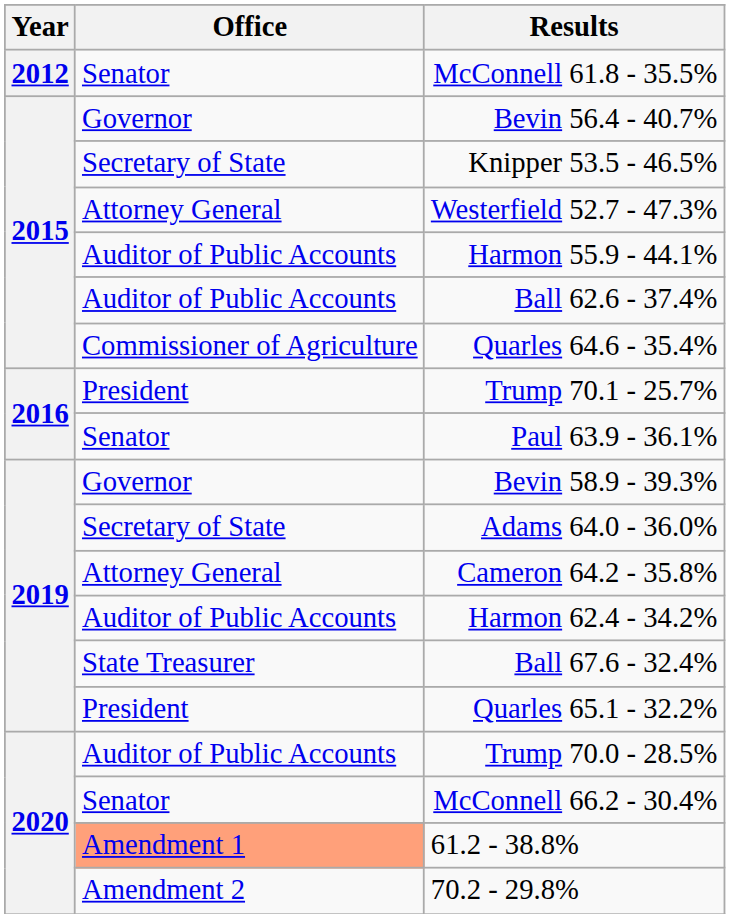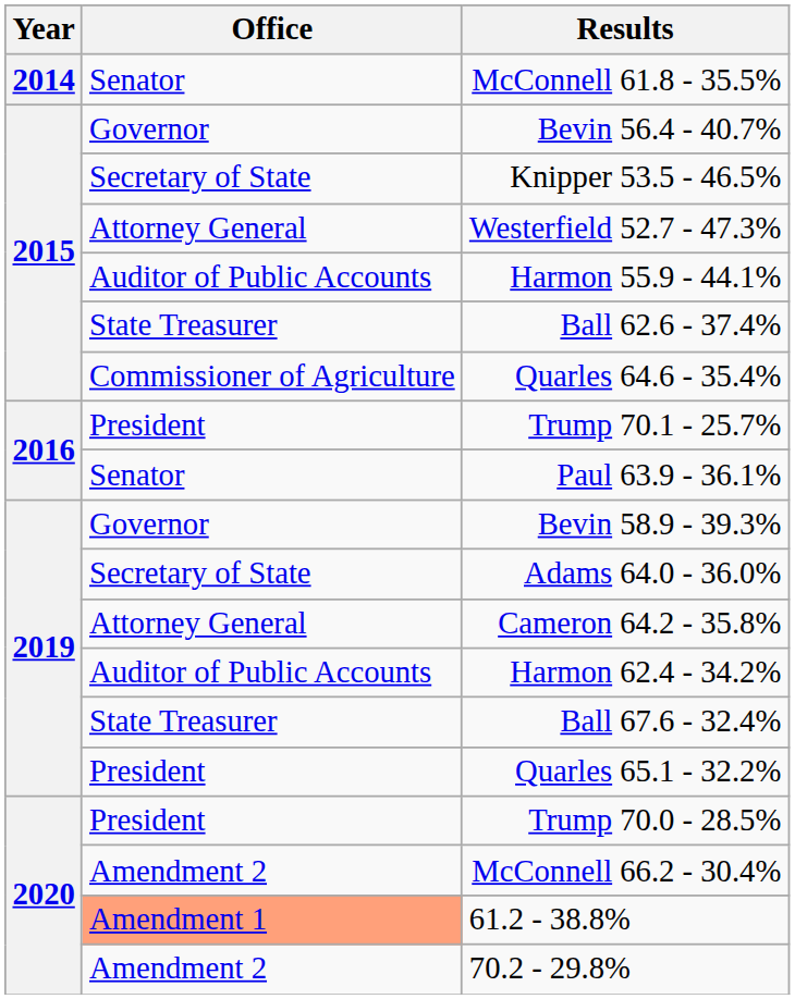McConnell 61.8 - 35.5% | Year: 2012 -> 2014
Ball 62.6 - 37.4% | Office: Auditor of Public Accounts -> State Treasurer
Trump 70.0 - 28.5% | Office: Auditor of Public Accounts -> President
McConnell 66.2 - 30.4% | Office: Senator -> Amendment 2
